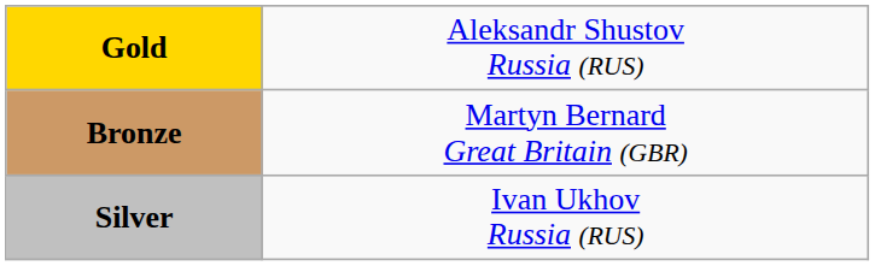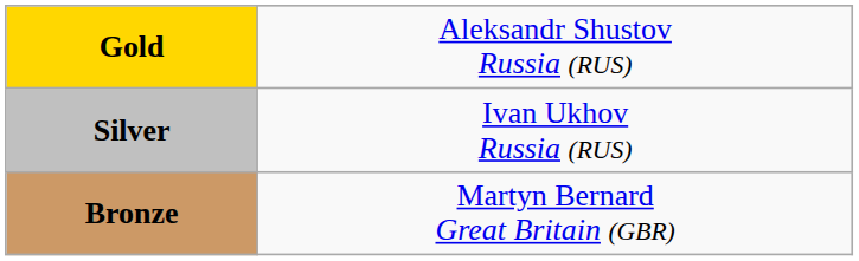rows swapped: Silver <-> Bronze
